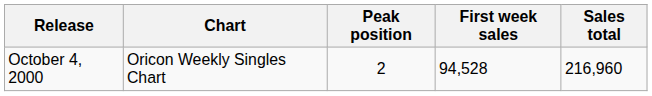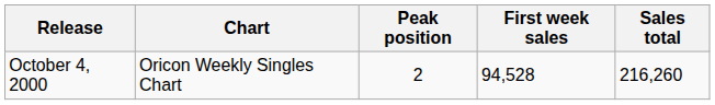October 4, 2000 | Sales total: 216,960 -> 216,260
